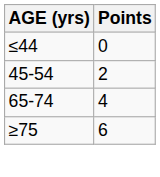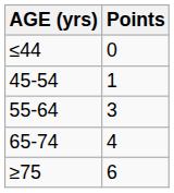45-54 | Points: 2 -> 1
+ row: 55-64 | 3
